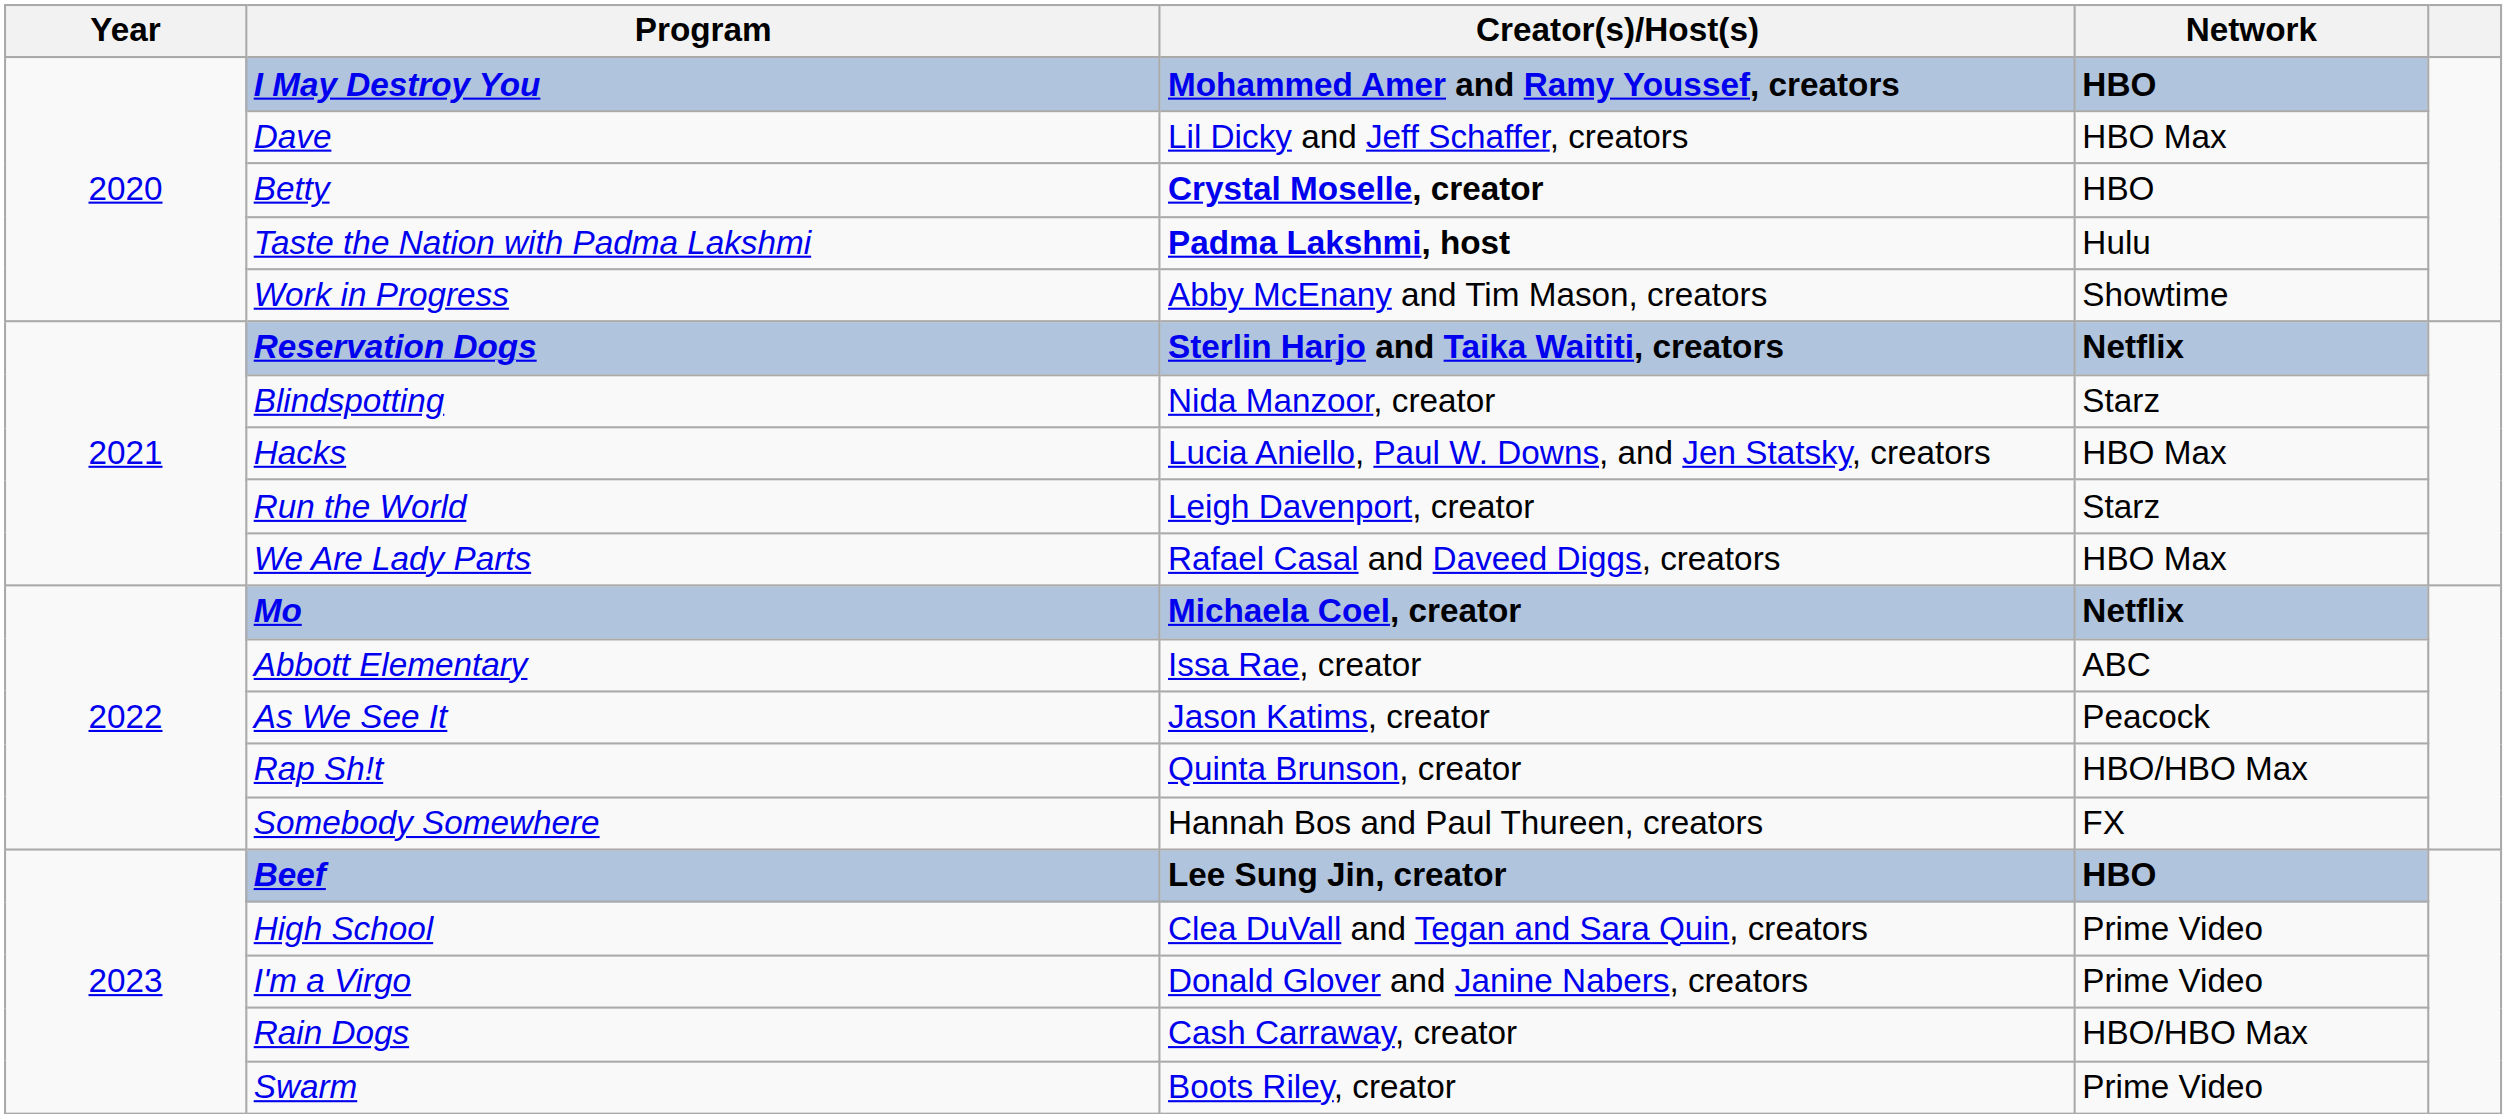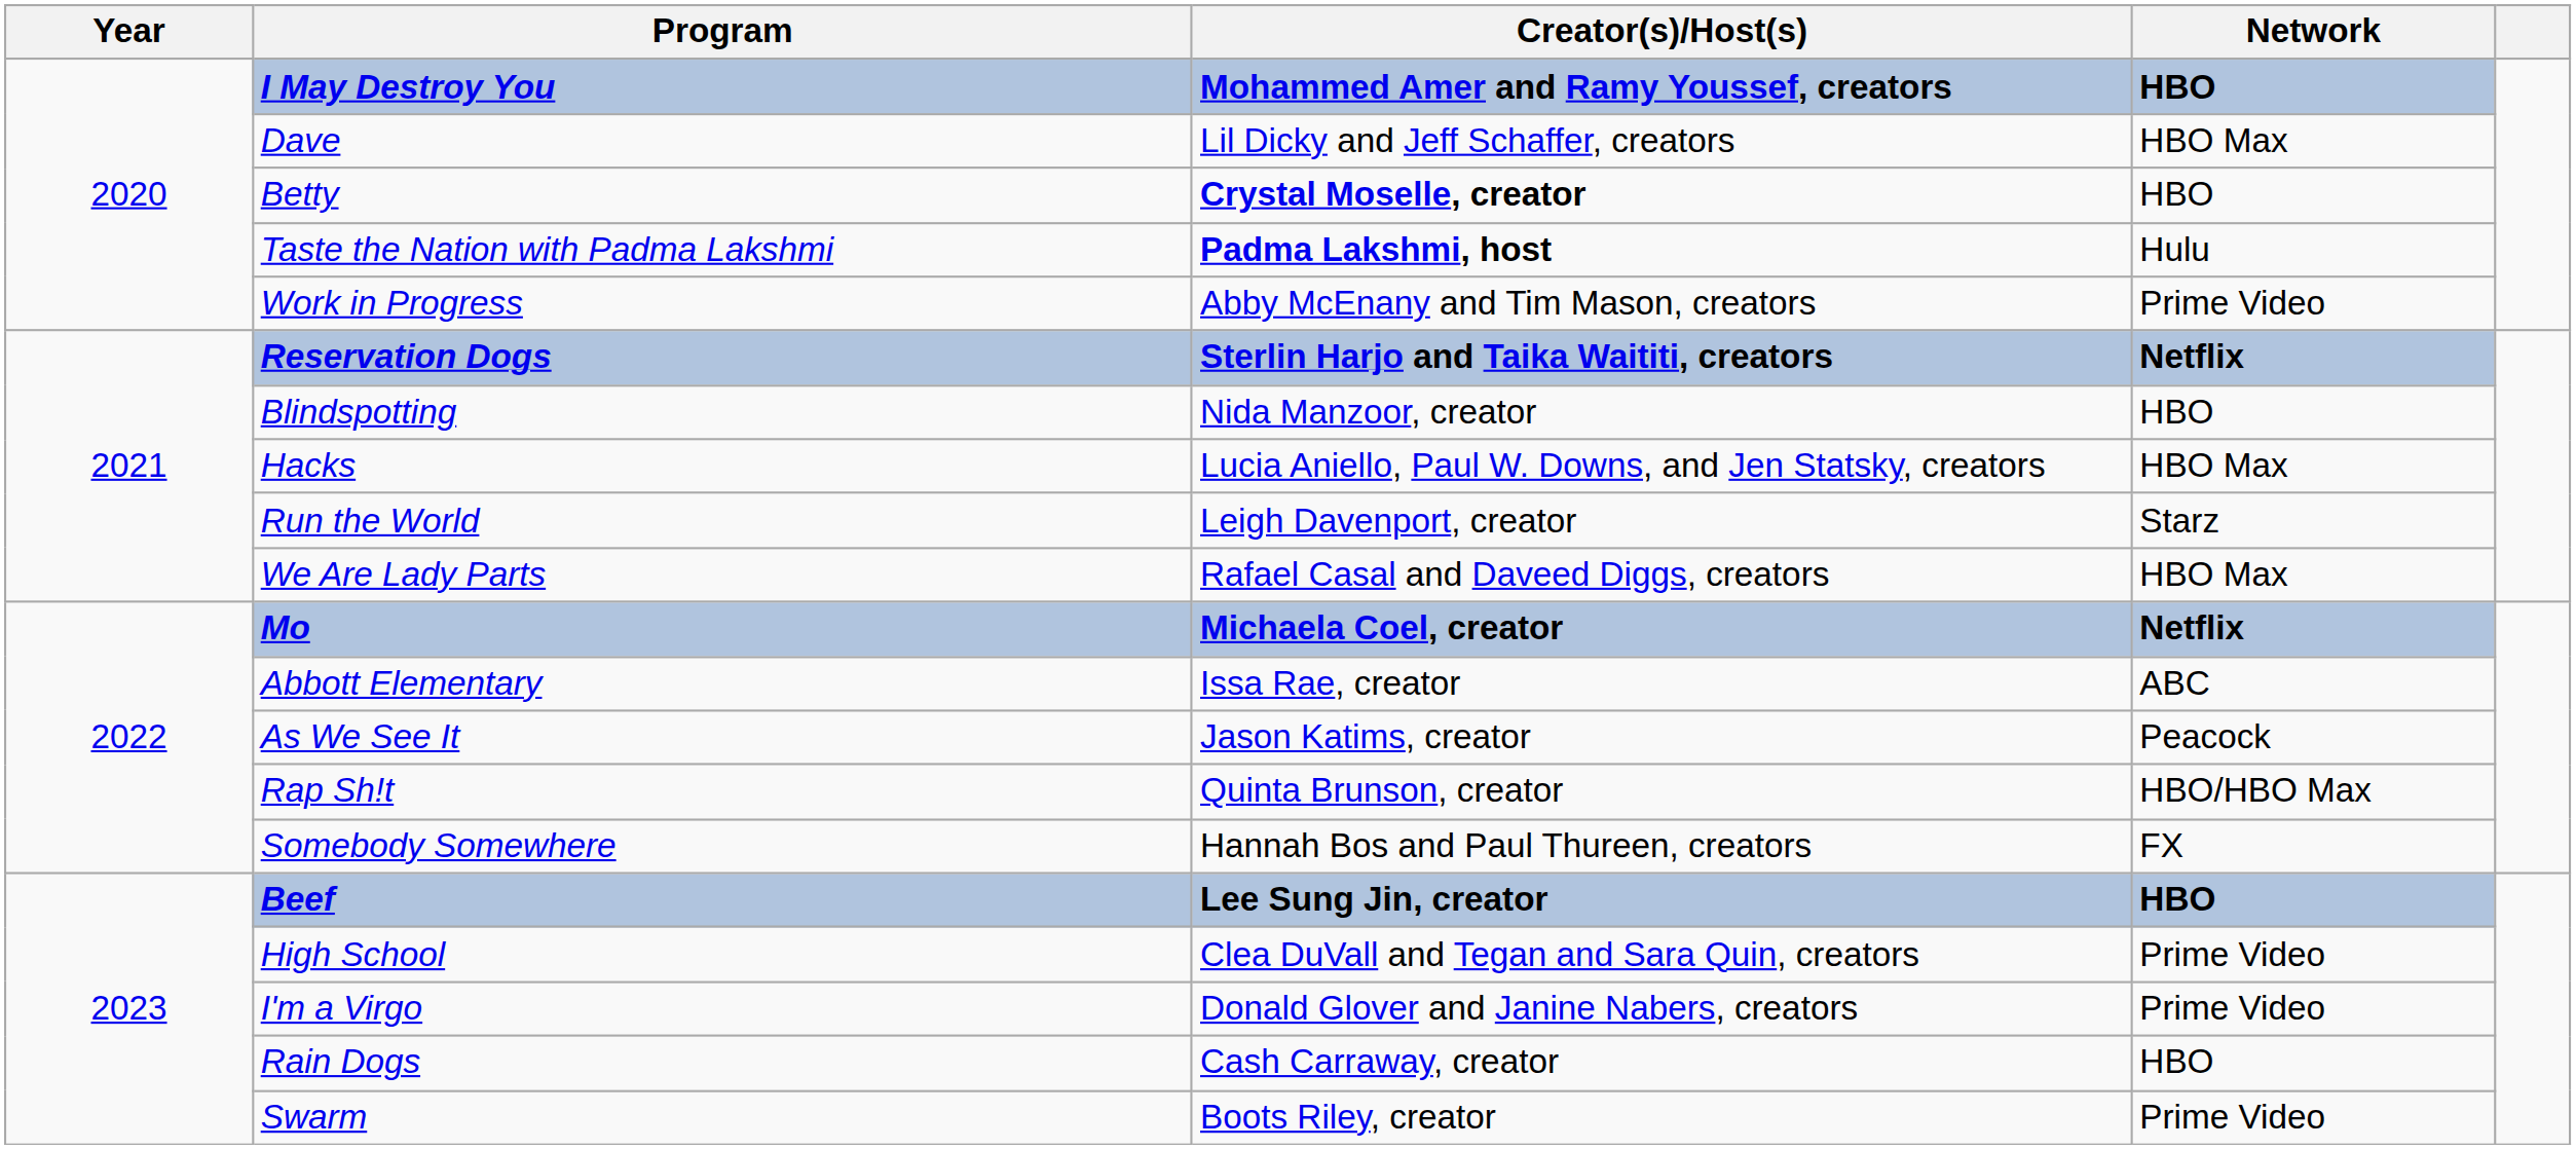Work in Progress | Network: Showtime -> Prime Video
Blindspotting | Network: Starz -> HBO
Rain Dogs | Network: HBO/HBO Max -> HBO
